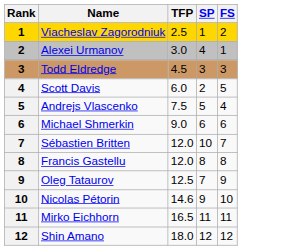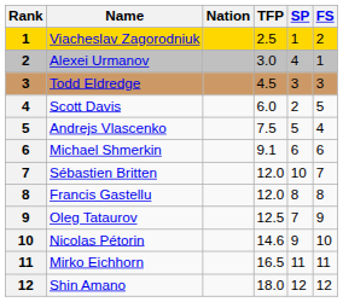+ column: Nation
Michael Shmerkin | TFP: 9.0 -> 9.1
